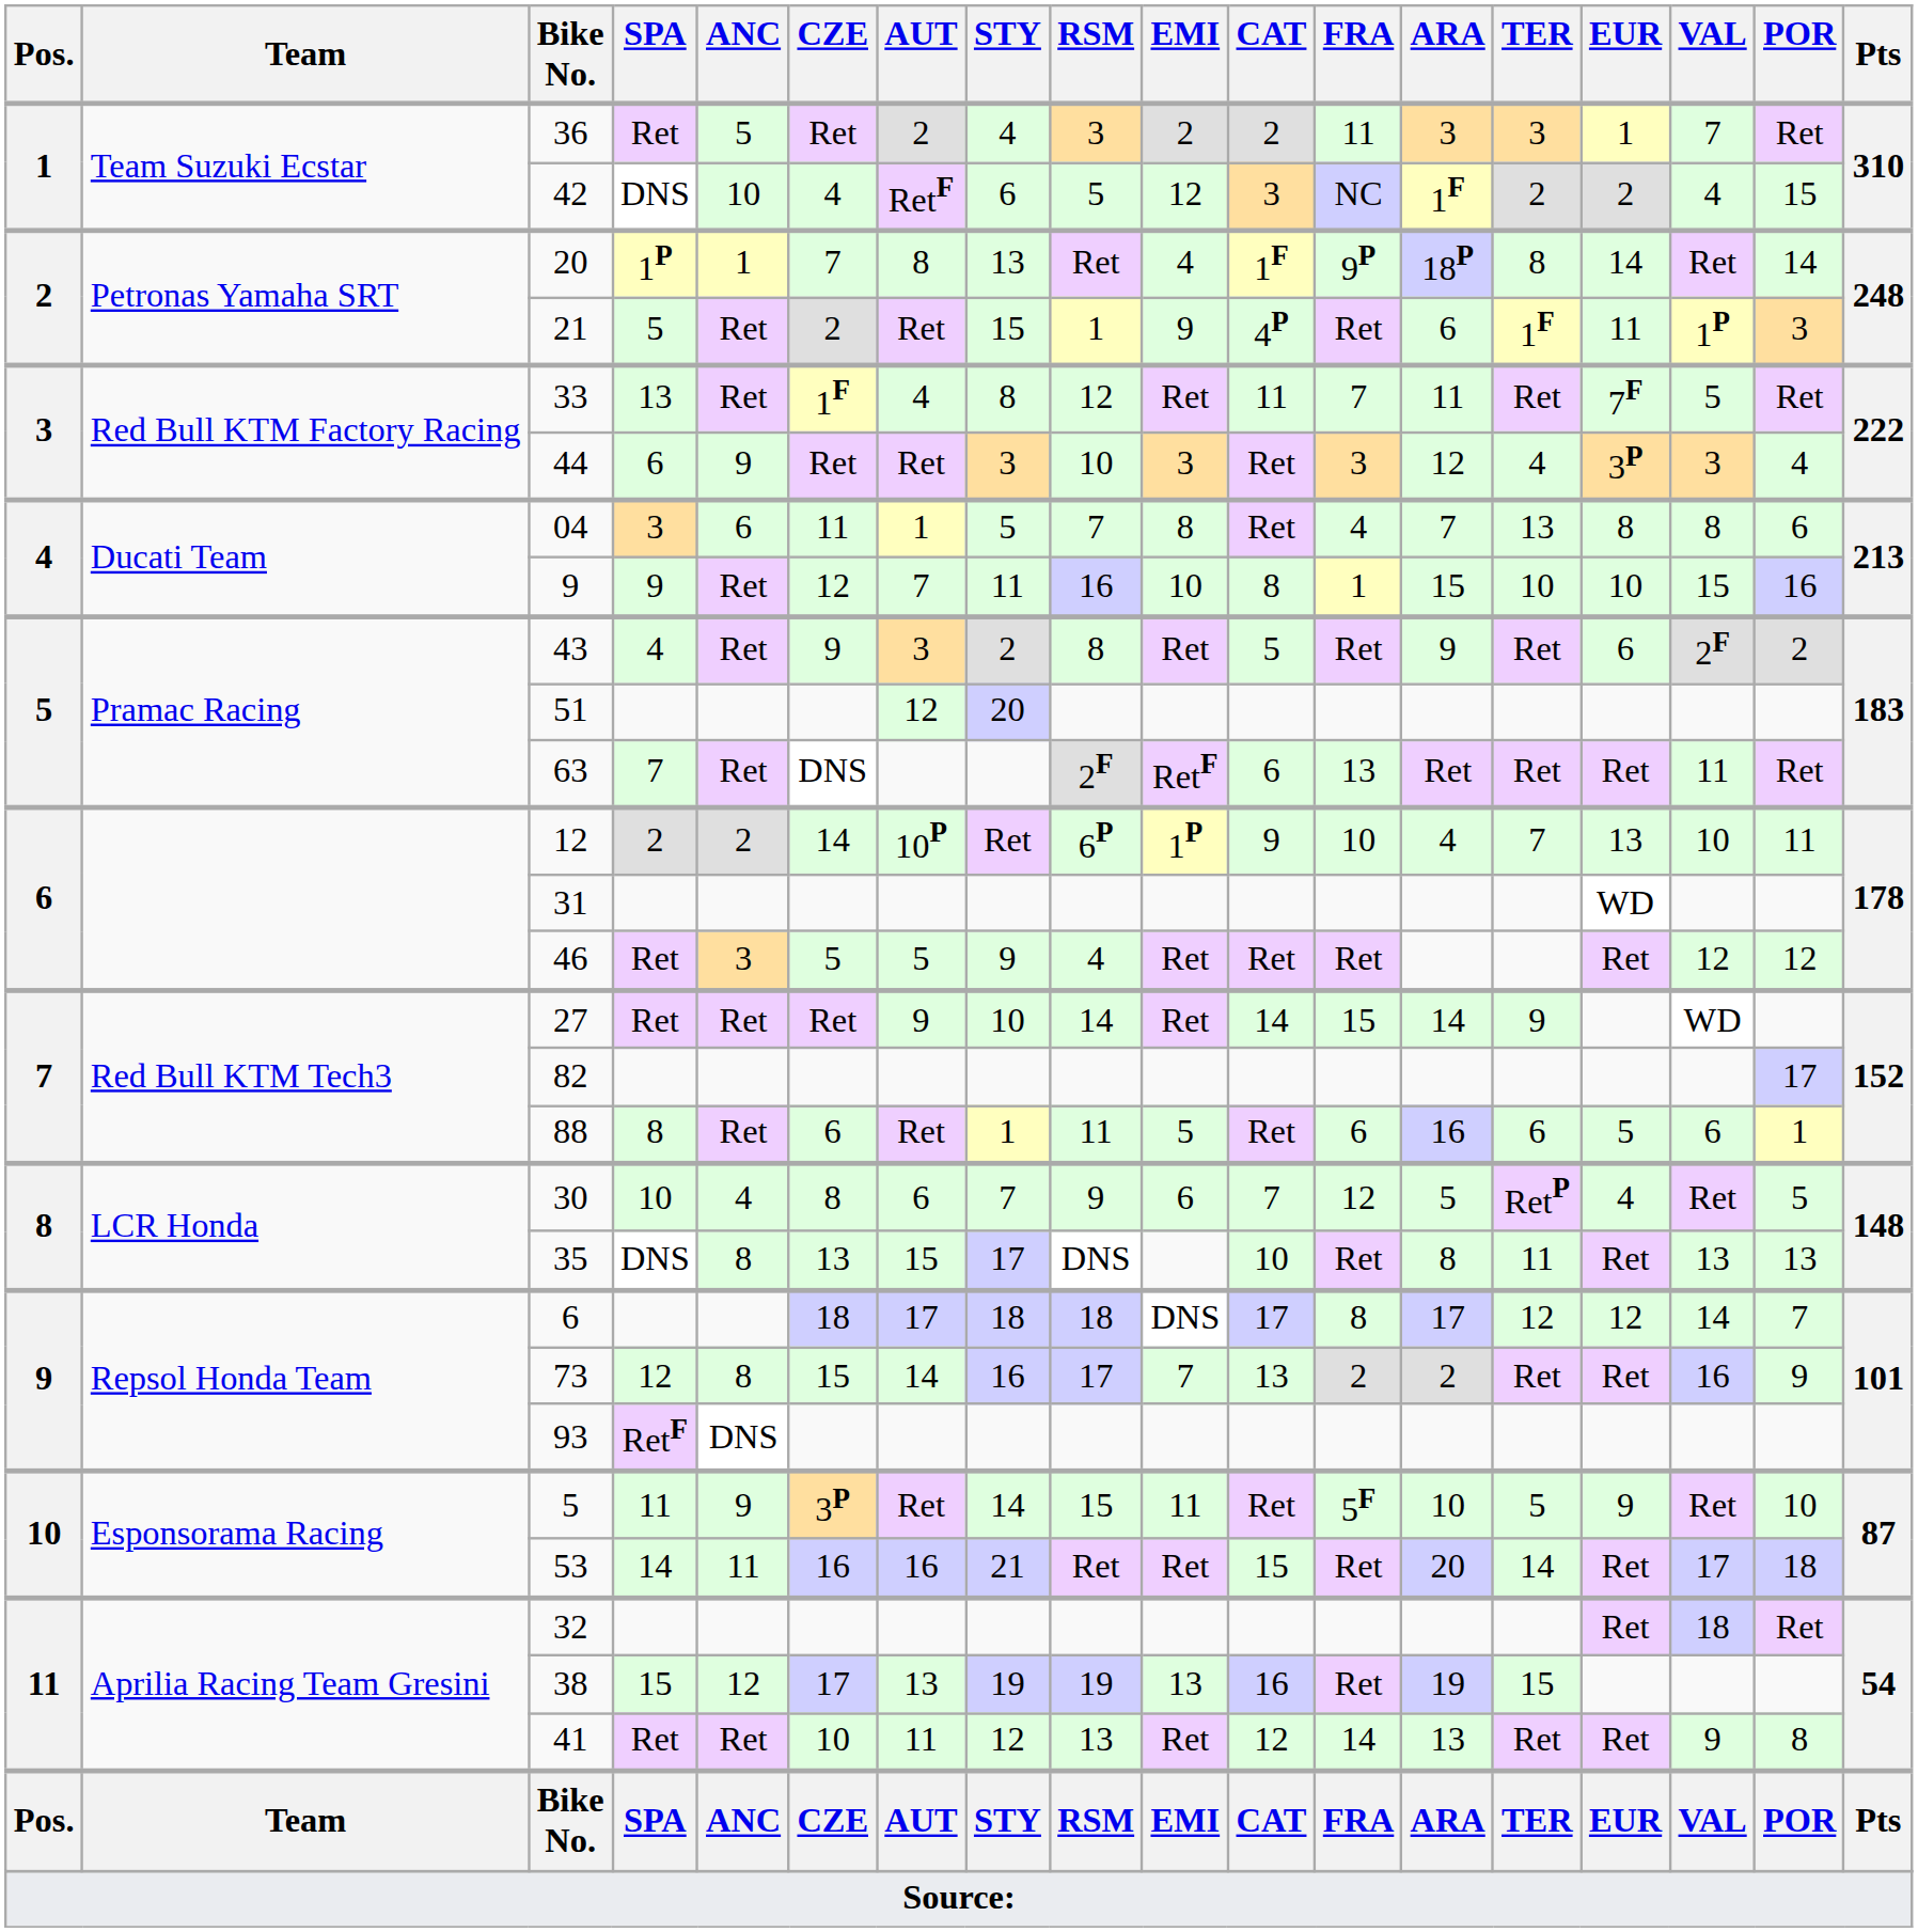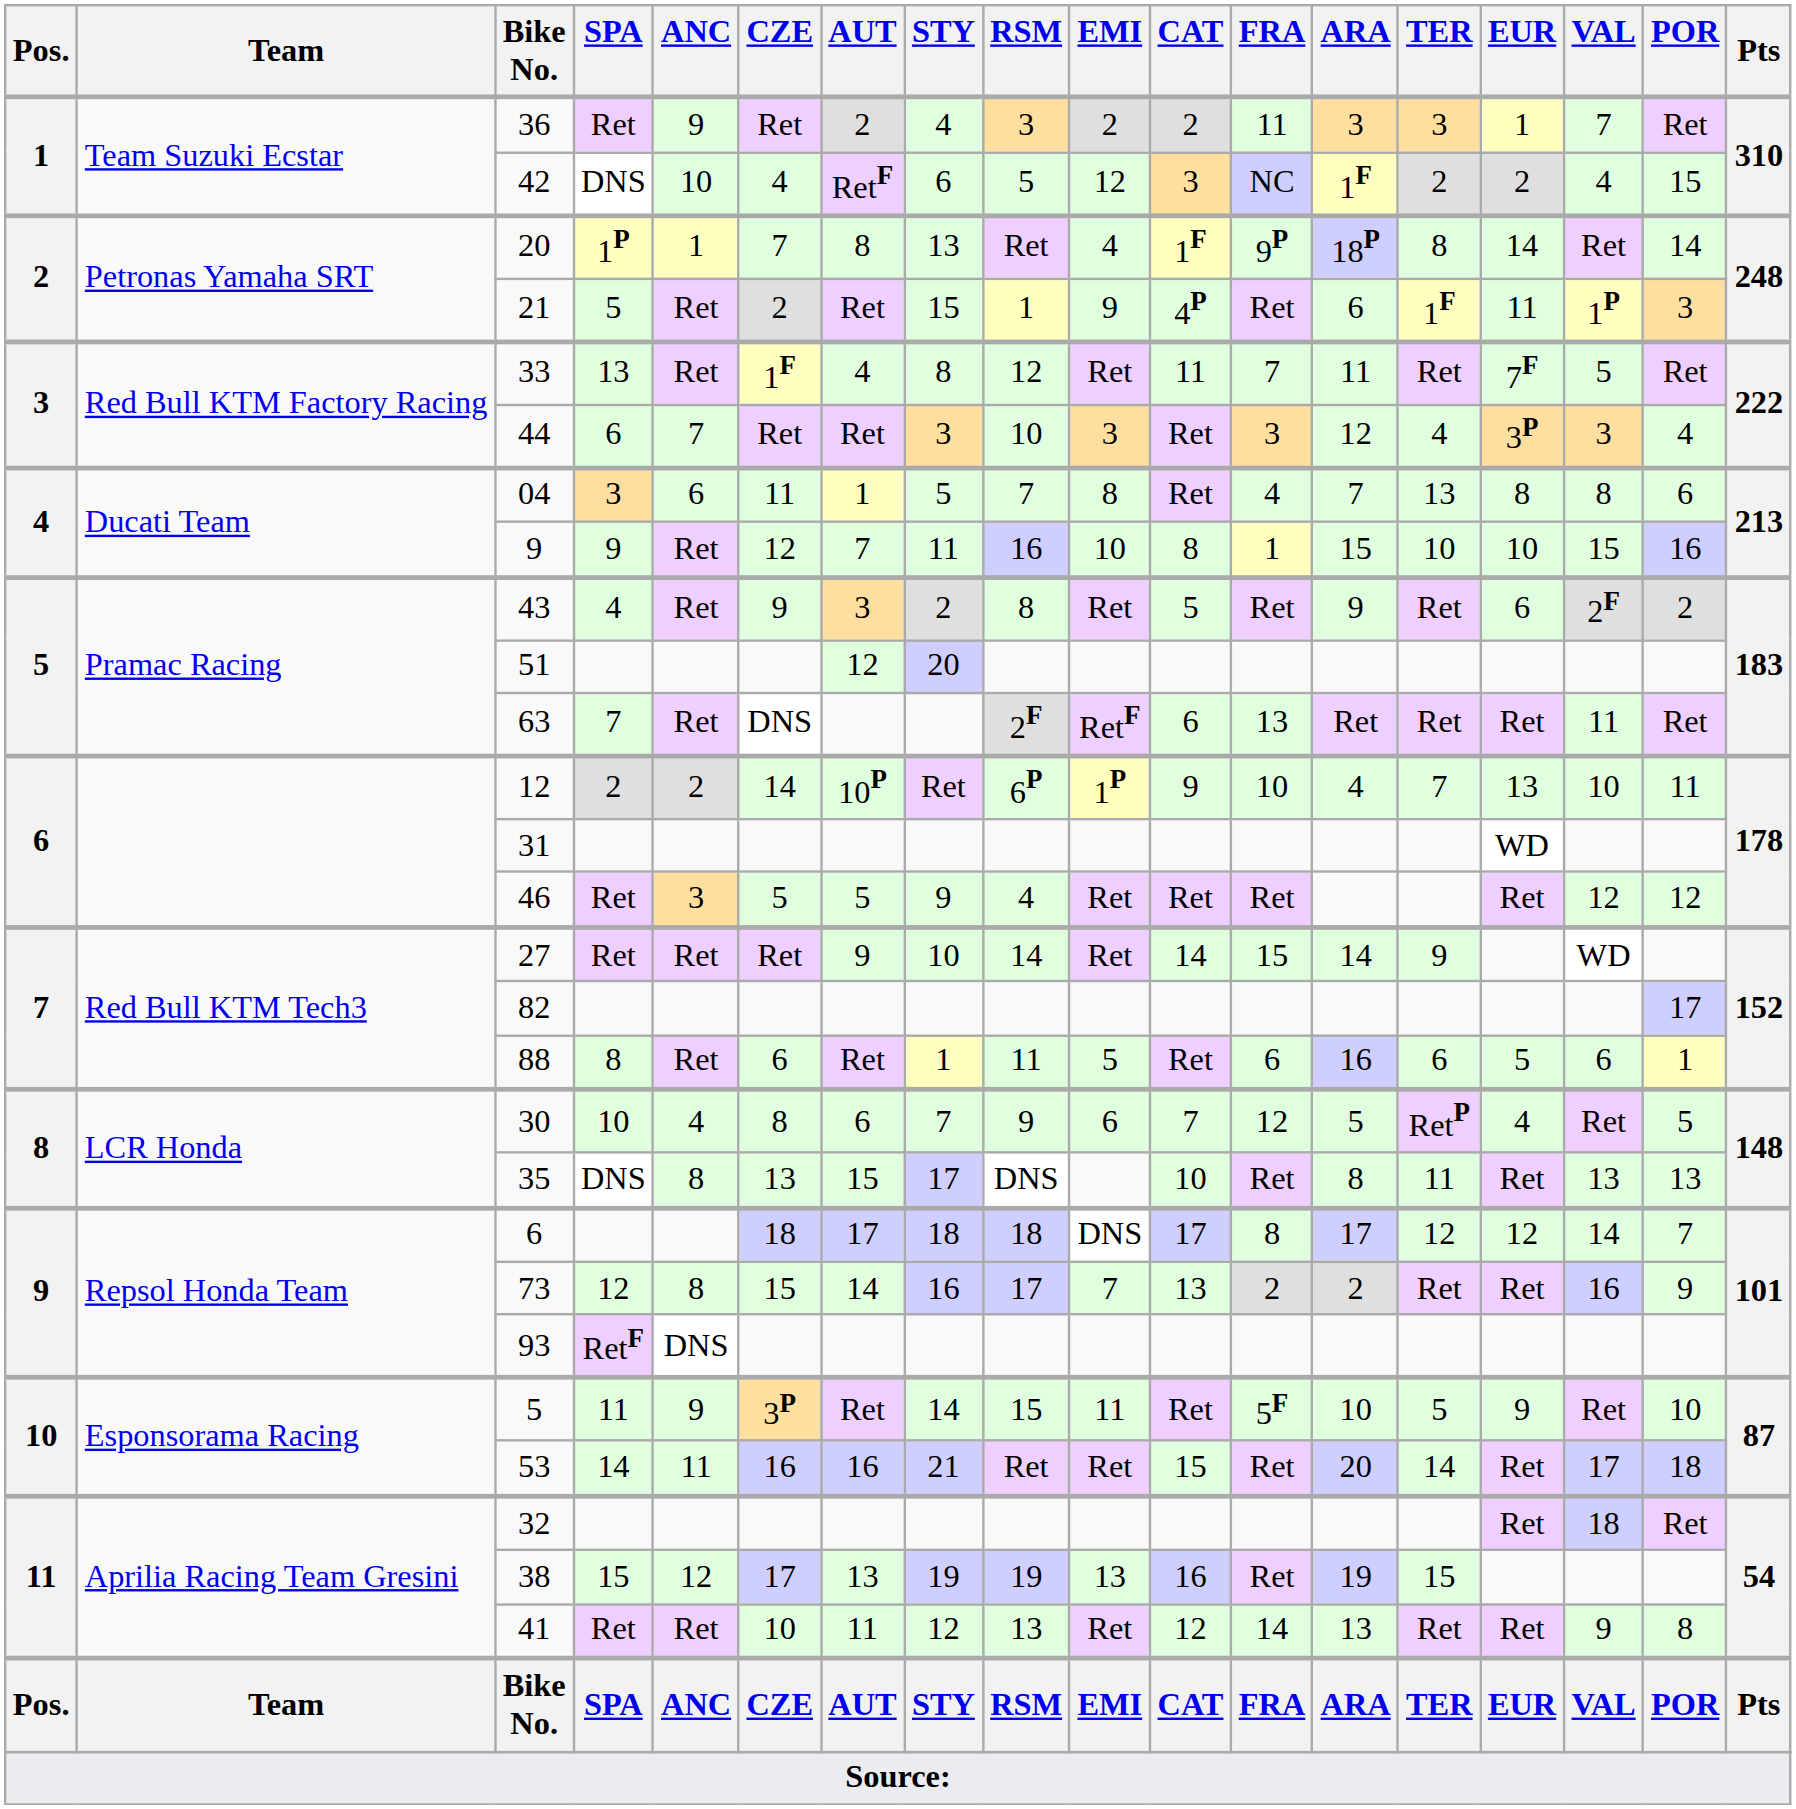36 | ANC: 5 -> 9
44 | ANC: 9 -> 7
